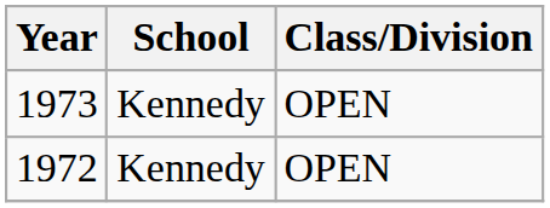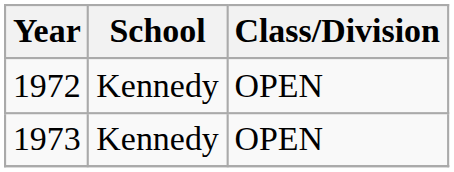rows swapped: 1972 <-> 1973
